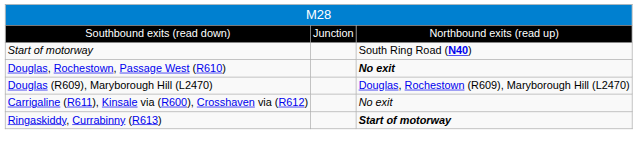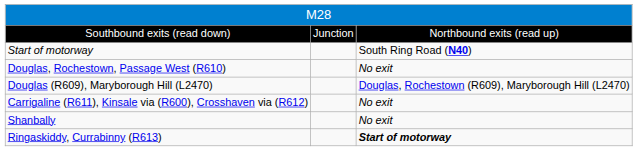Douglas, Rochestown, Passage West (R610) | column 3: bold -> normal
+ row: Shanbally | No exit
